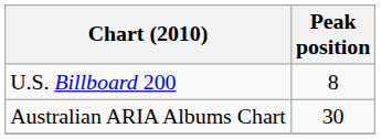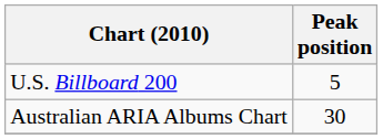U.S. Billboard 200 | Peak position: 8 -> 5
